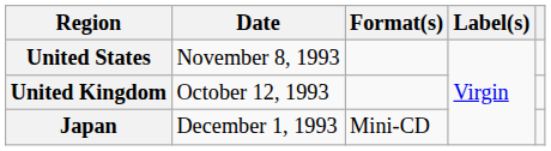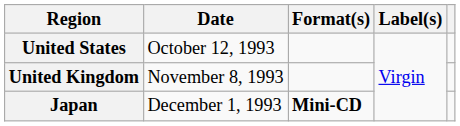United States | Date: November 8, 1993 -> October 12, 1993
United Kingdom | Date: October 12, 1993 -> November 8, 1993
Japan | Format(s): normal -> bold
